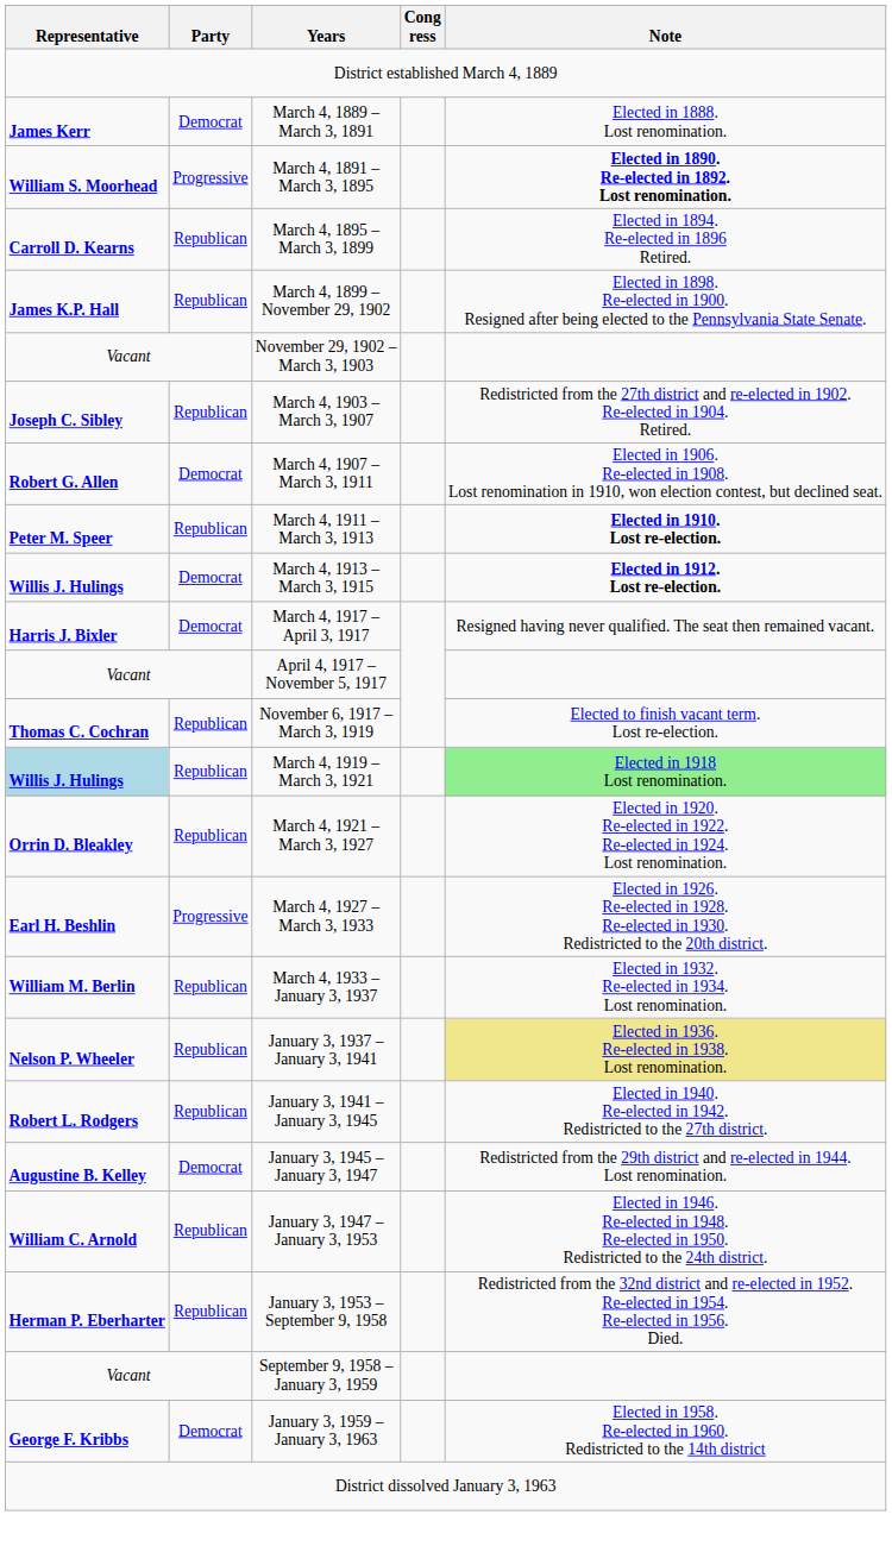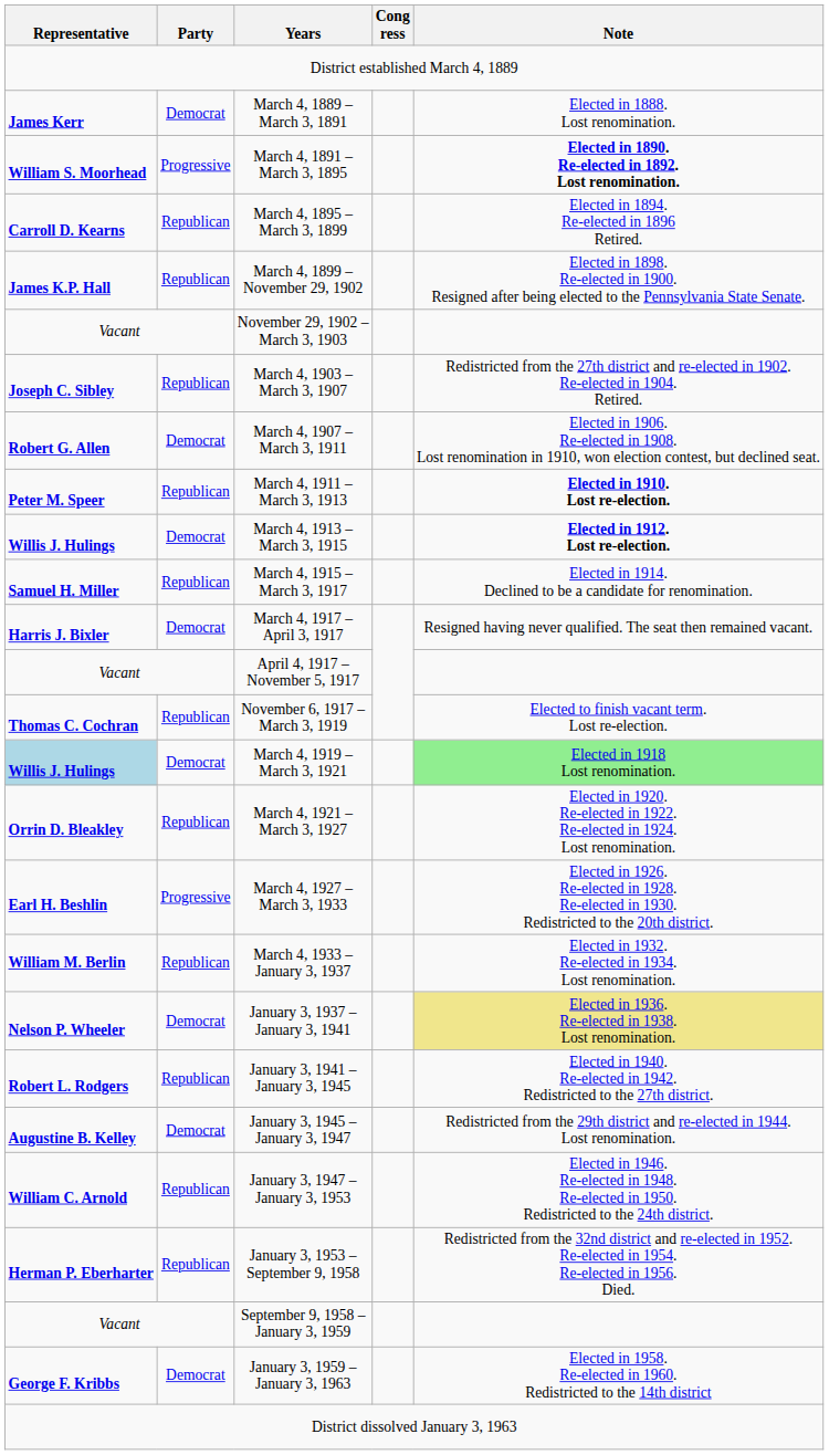+ row: Samuel H. Miller | Republican | March 4, 1915 – March 3, 1917 | Elected in 1914. Declined to be a candidate for renomination.
March 4, 1919 – March 3, 1921 | Party: Republican -> Democrat
January 3, 1937 – January 3, 1941 | Party: Republican -> Democrat
